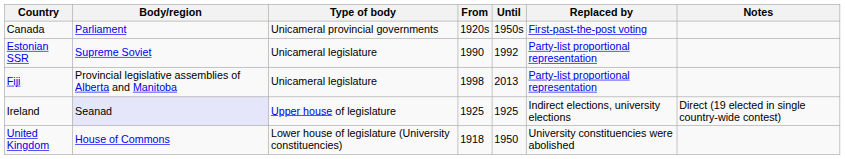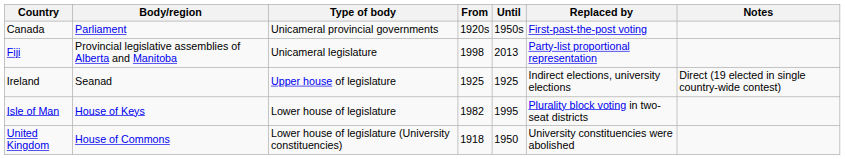- row: Estonian SSR | Supreme Soviet | Unicameral legislature | 1990 | 1992 | Party-list proportional representation
Ireland | Body/region: lavender background -> no background
+ row: Isle of Man | House of Keys | Lower house of legislature | 1982 | 1995 | Plurality block voting in two-seat districts
